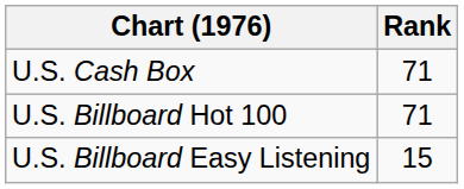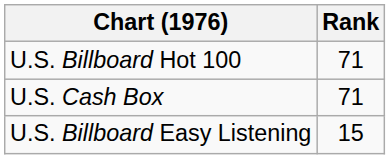rows swapped: U.S. Billboard Hot 100 <-> U.S. Cash Box
